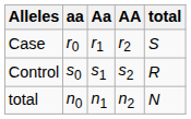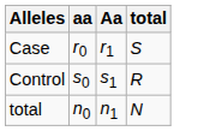- column: AA | r2 | s2 | n2
